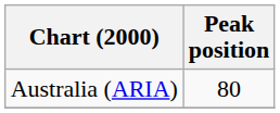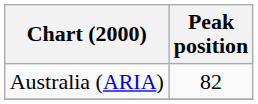Australia (ARIA) | Peak position: 80 -> 82
